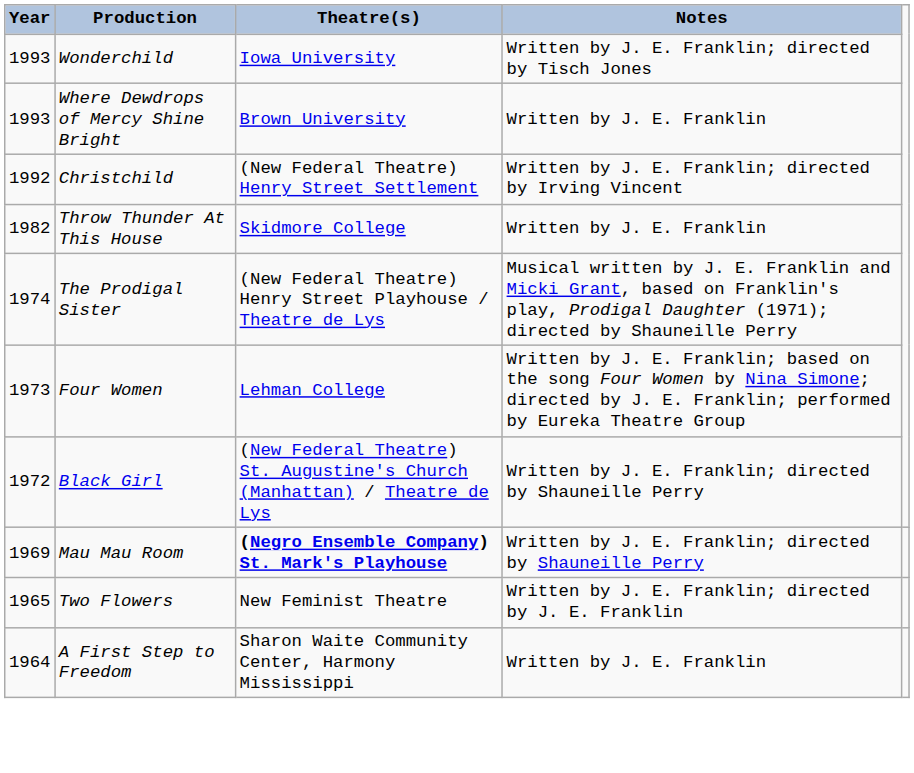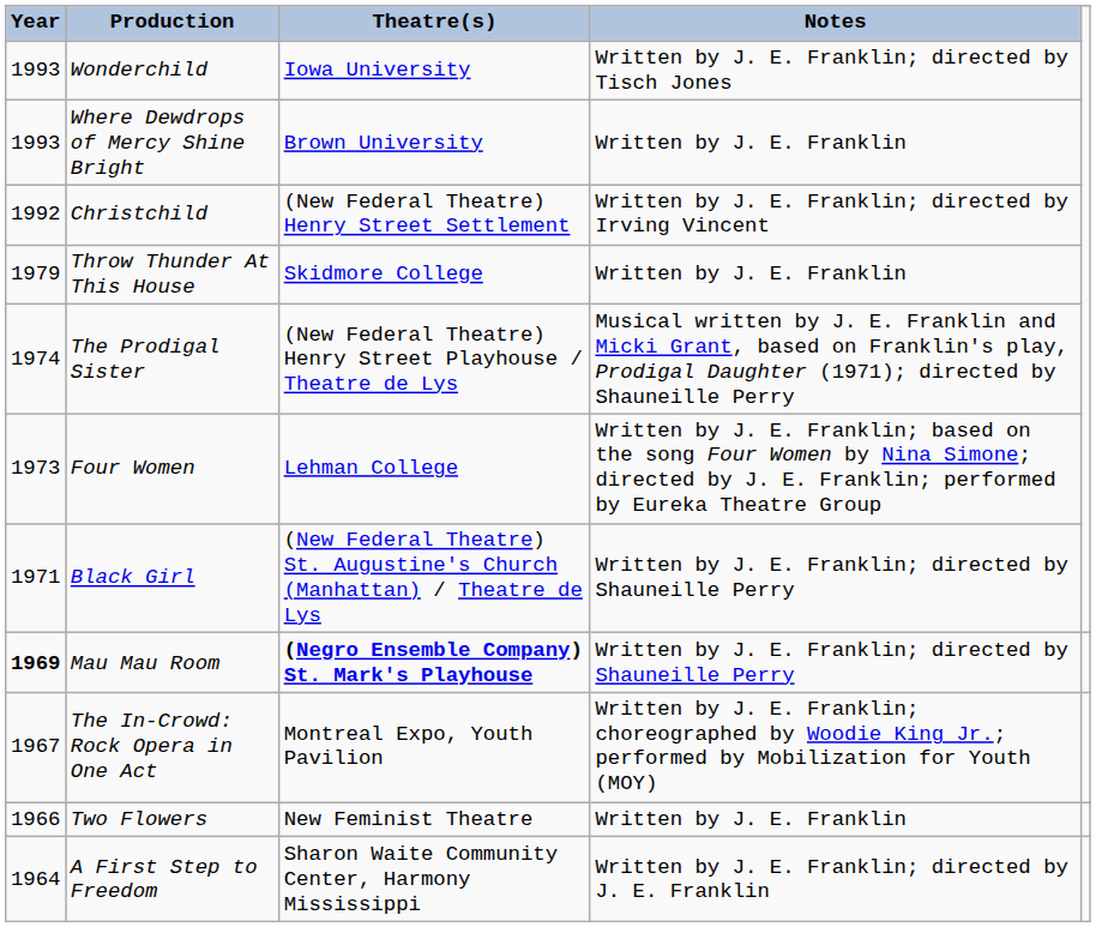Throw Thunder At This House | Year: 1982 -> 1979
Black Girl | Year: 1972 -> 1971
Mau Mau Room | Year: normal -> bold
+ row: 1967 | The In-Crowd: Rock Opera in One Act | Montreal Expo, Youth Pavilion | Written by J. E. Franklin; choreographed by Woodie King Jr.; performed by Mobilization for Youth (MOY)
Two Flowers | Year: 1965 -> 1966
Two Flowers | Notes: Written by J. E. Franklin; directed by J. E. Franklin -> Written by J. E. Franklin
A First Step to Freedom | Notes: Written by J. E. Franklin -> Written by J. E. Franklin; directed by J. E. Franklin
